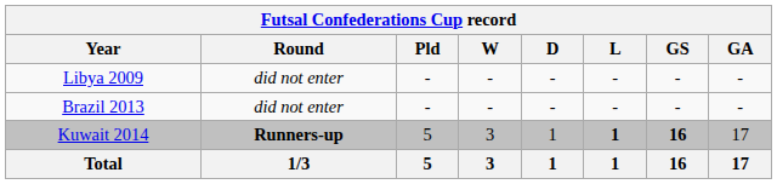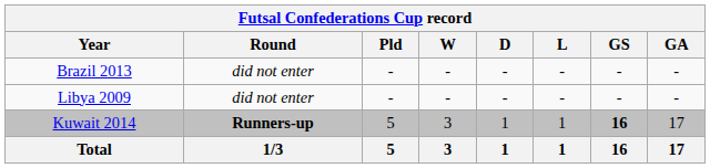rows swapped: Libya 2009 <-> Brazil 2013
Kuwait 2014 | L: bold -> normal
